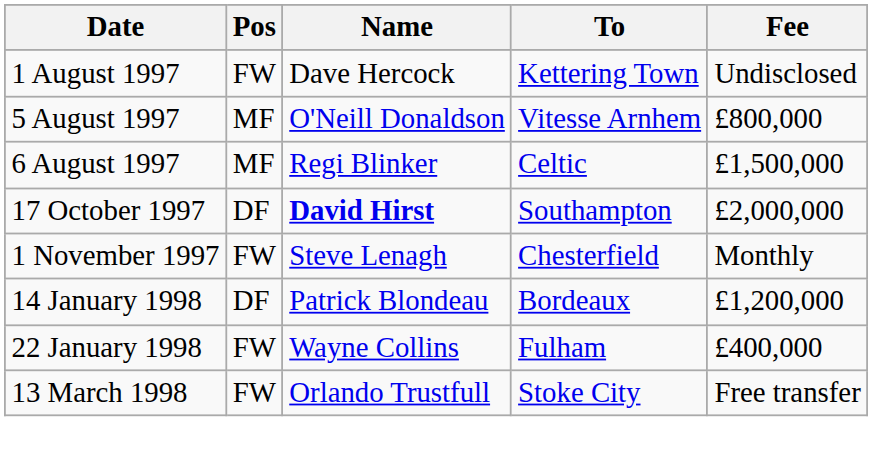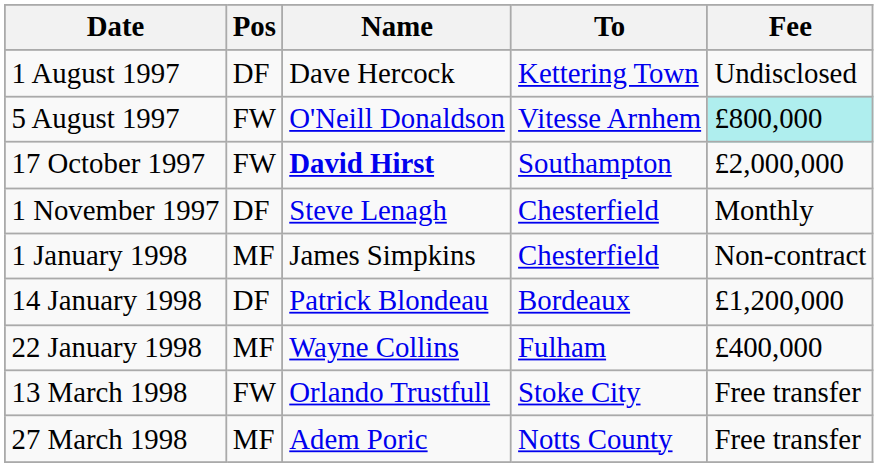1 August 1997 | Pos: FW -> DF
5 August 1997 | Pos: MF -> FW
5 August 1997 | Fee: no background -> paleturquoise background
- row: 6 August 1997 | MF | Regi Blinker | Celtic | £1,500,000
17 October 1997 | Pos: DF -> FW
1 November 1997 | Pos: FW -> DF
+ row: 1 January 1998 | MF | James Simpkins | Chesterfield | Non-contract
22 January 1998 | Pos: FW -> MF
+ row: 27 March 1998 | MF | Adem Poric | Notts County | Free transfer
